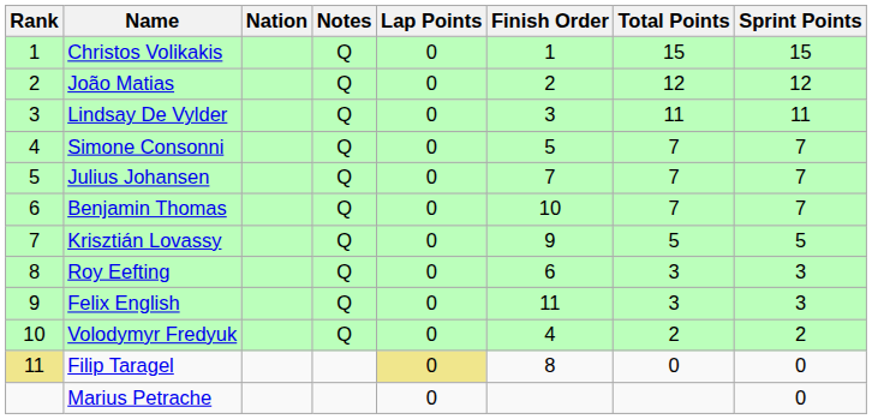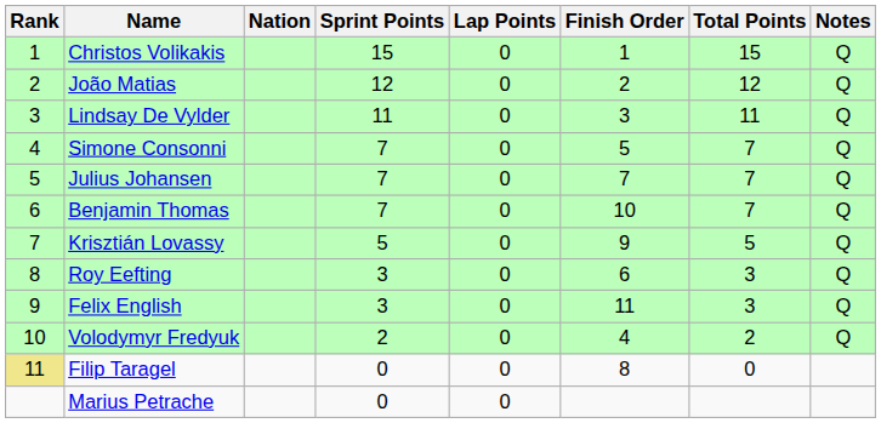columns swapped: Sprint Points <-> Notes
Filip Taragel | Lap Points: khaki background -> no background
